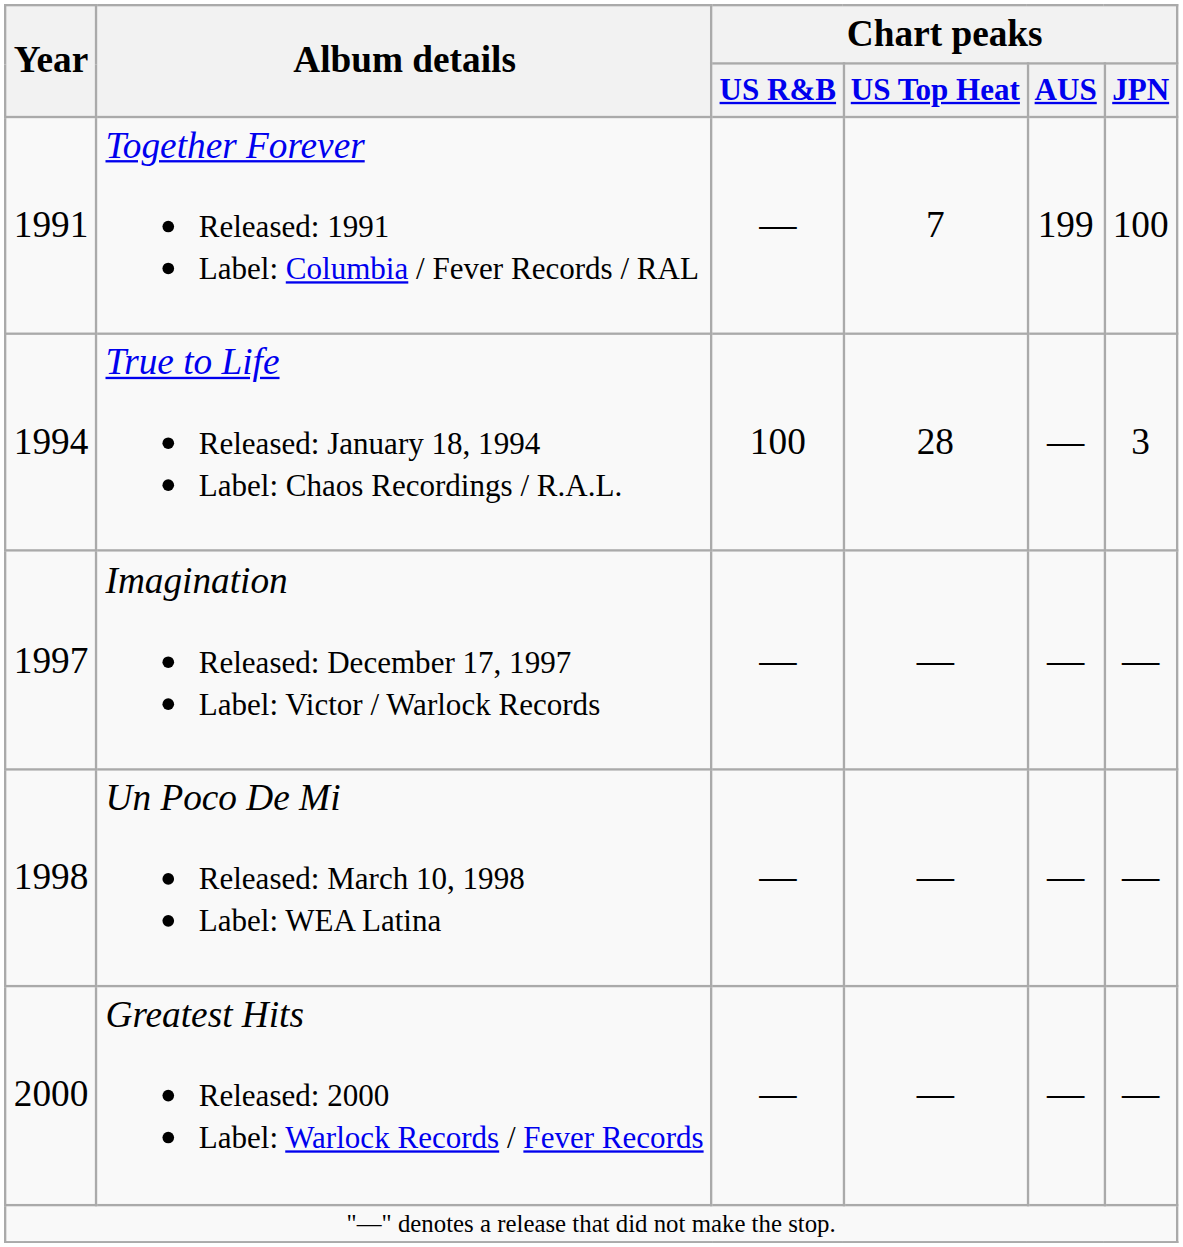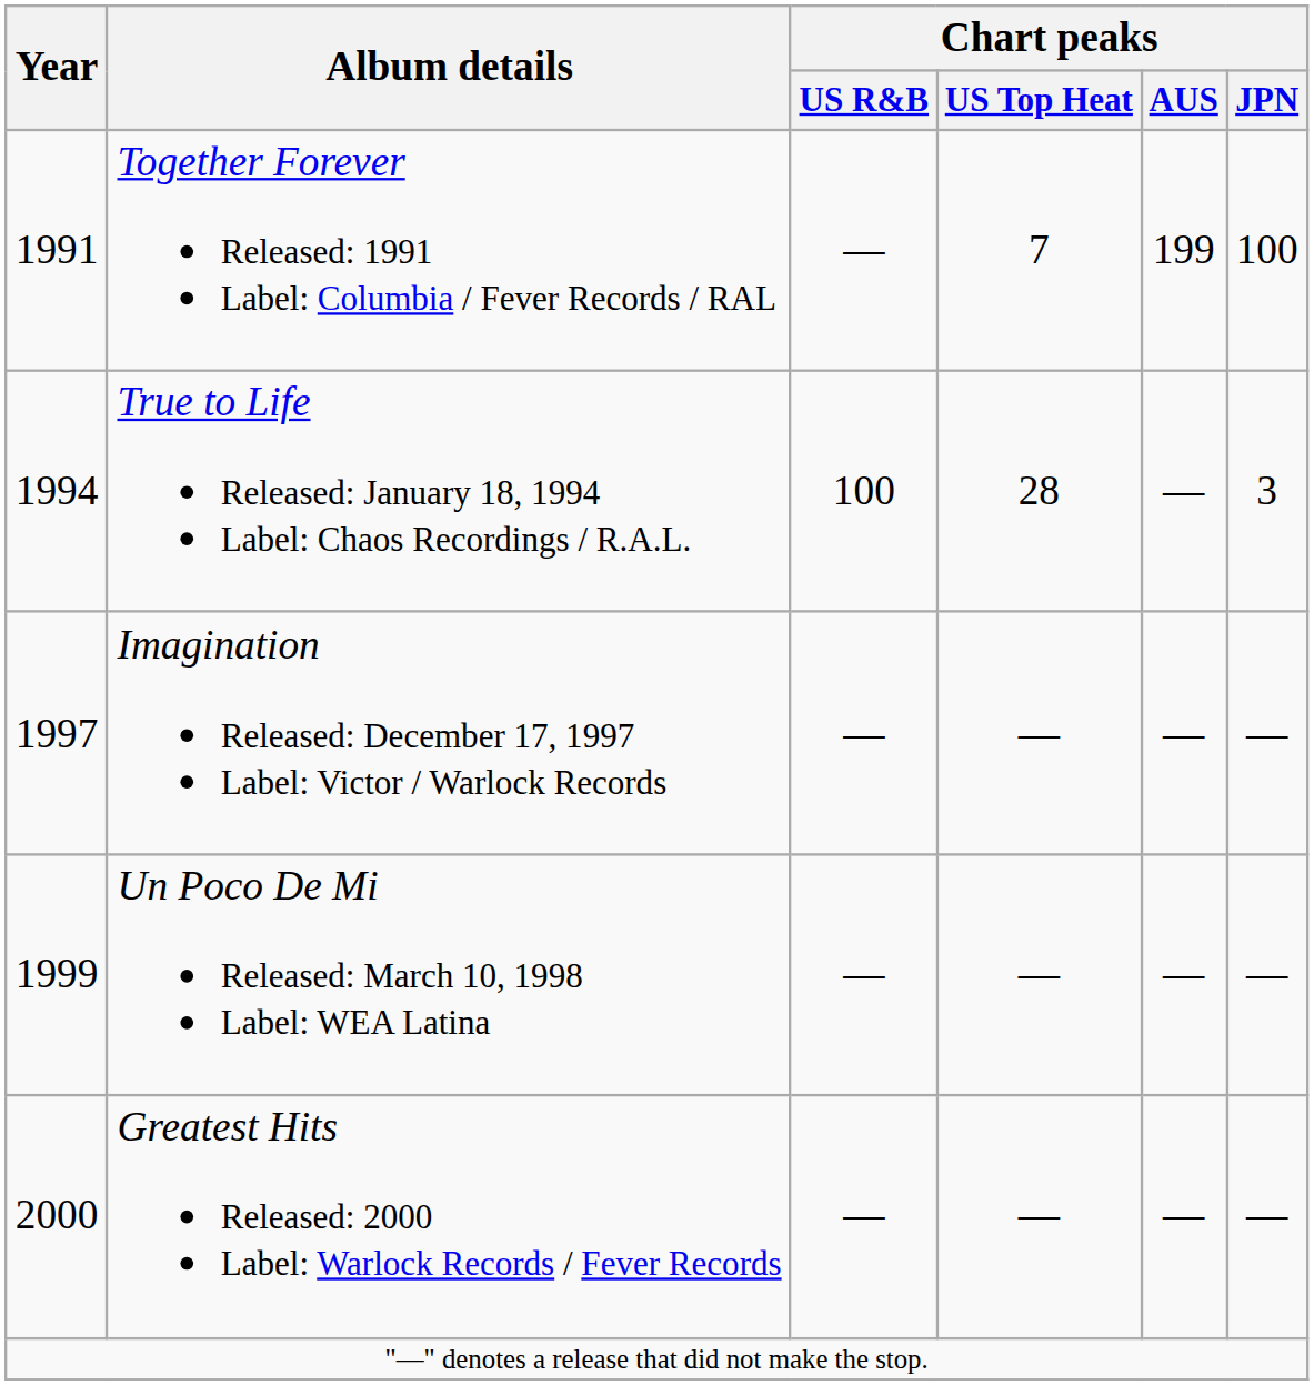Un Poco De Mi Released: March 10, 1998 Label: WEA Latina | Year: 1998 -> 1999
